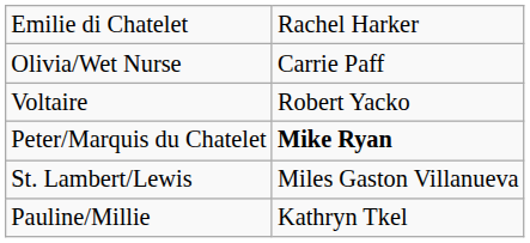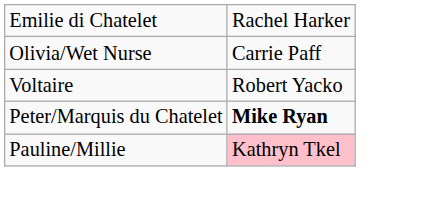- row: St. Lambert/Lewis | Miles Gaston Villanueva
Pauline/Millie | column 2: no background -> pink background
